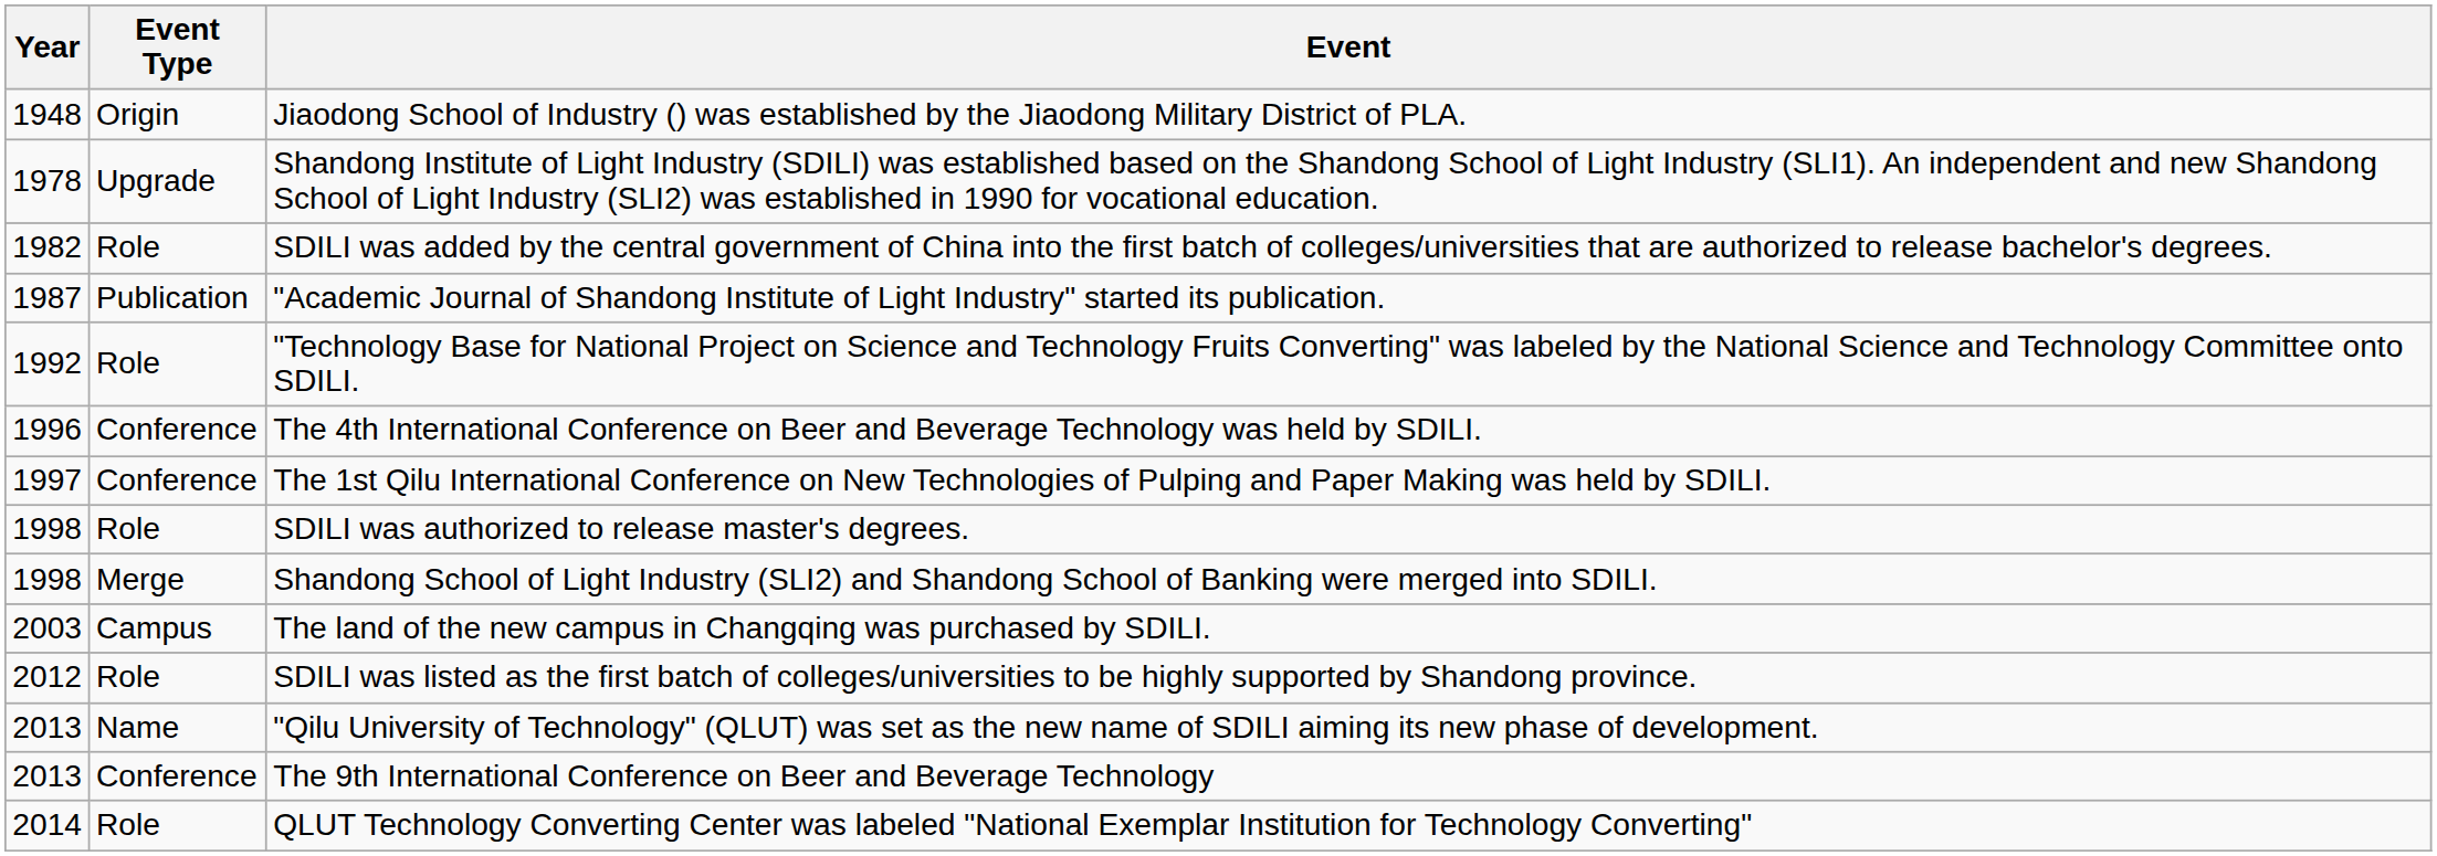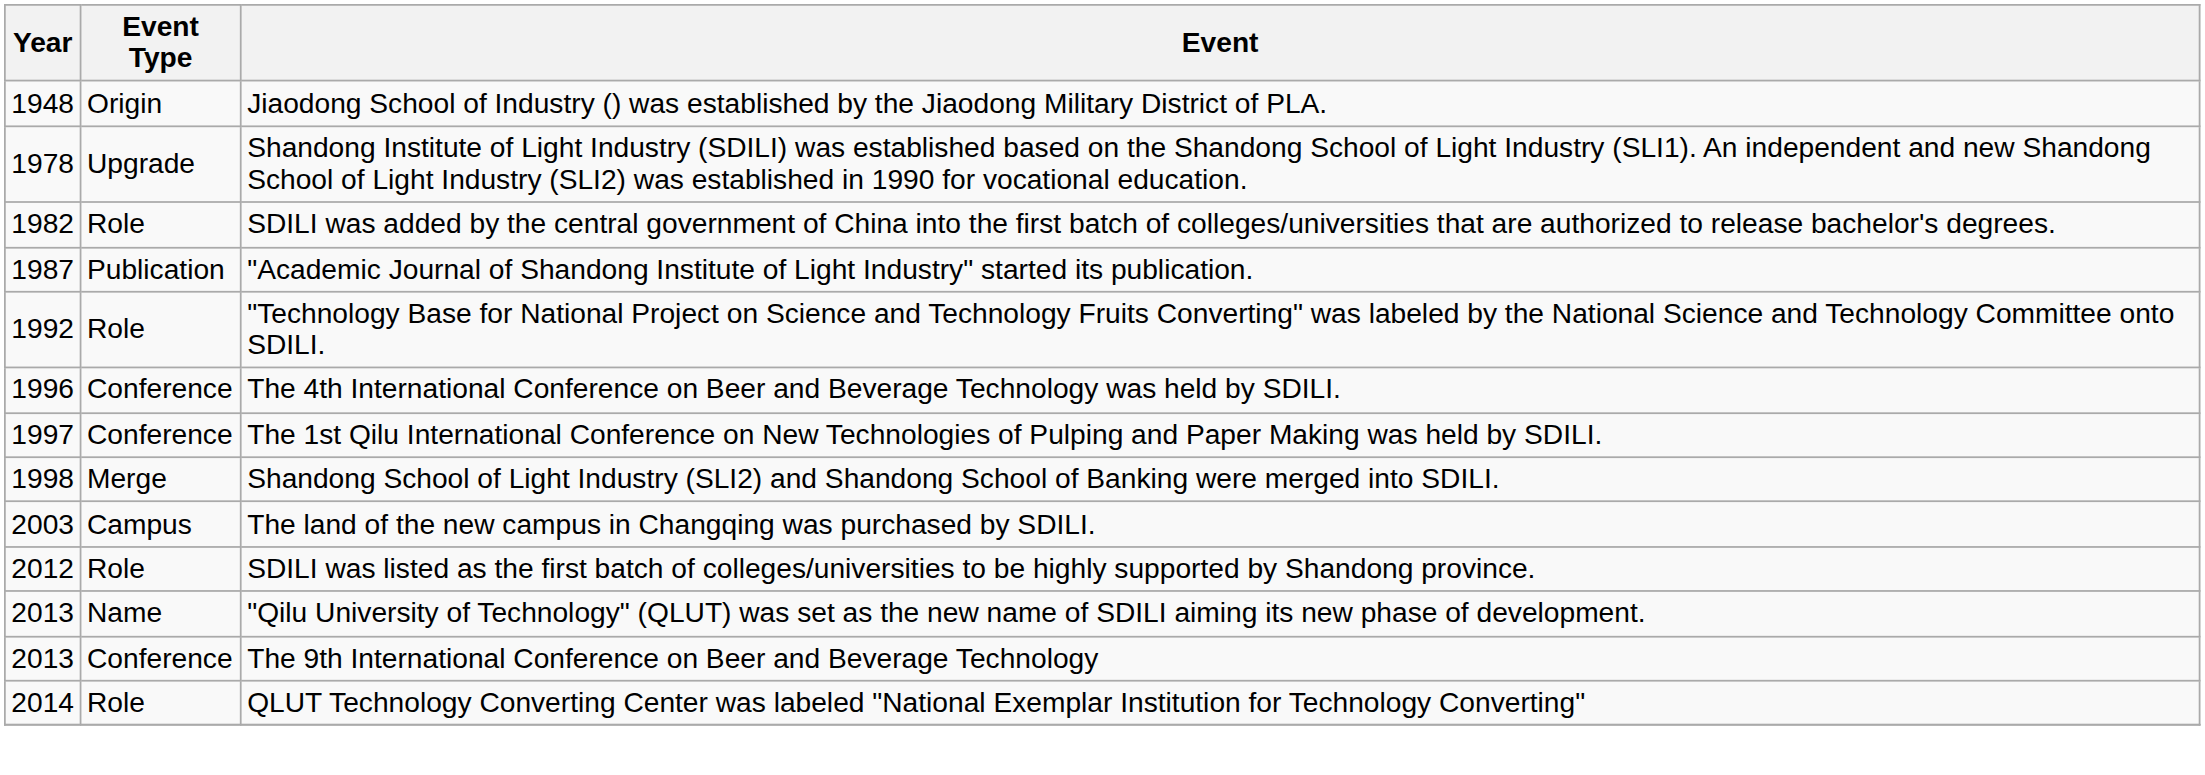- row: 1998 | Role | SDILI was authorized to release master's degrees.
